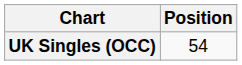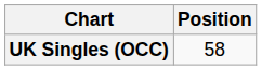UK Singles (OCC) | Position: 54 -> 58
